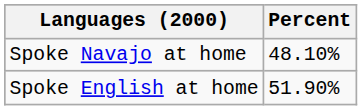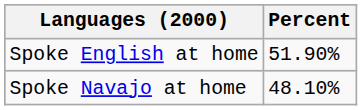rows swapped: Spoke English at home <-> Spoke Navajo at home
